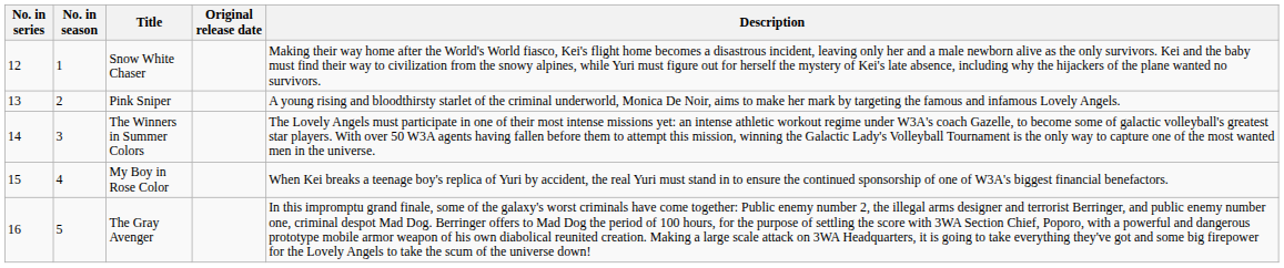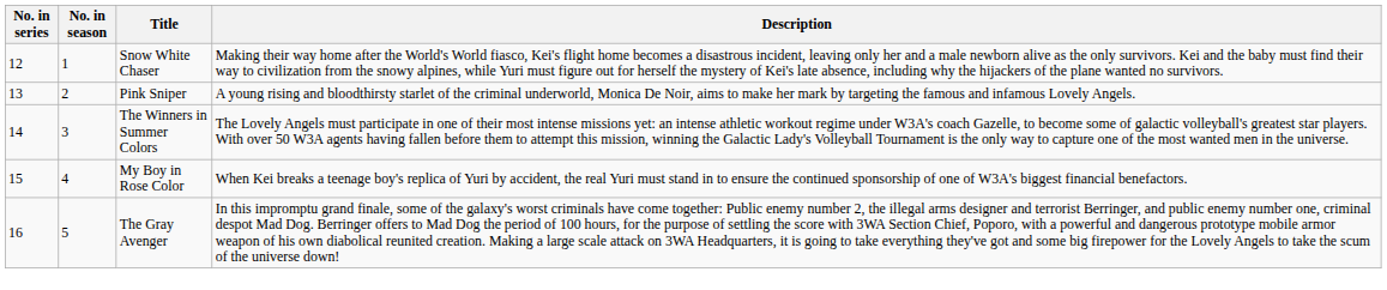- column: Original release date
